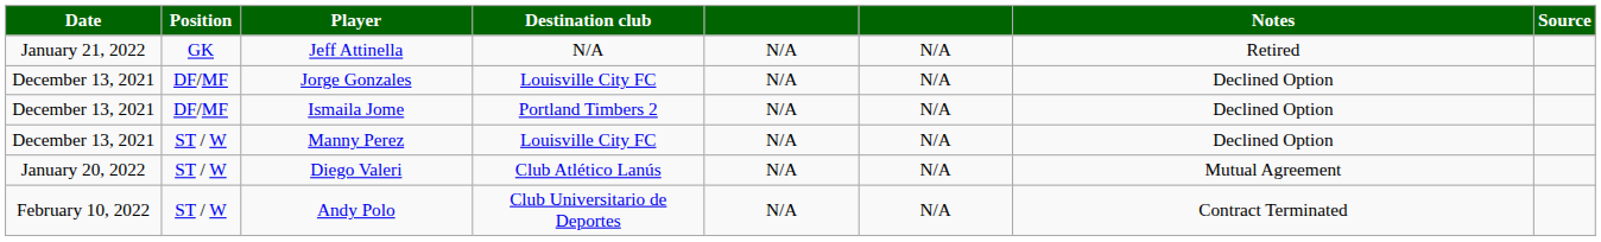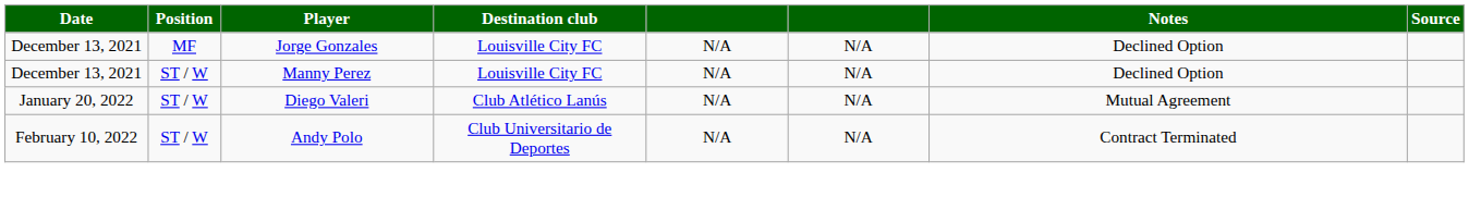- row: January 21, 2022 | GK | Jeff Attinella | N/A | N/A | N/A | Retired
Jorge Gonzales | Position: DF/MF -> MF
- row: December 13, 2021 | DF/MF | Ismaila Jome | Portland Timbers 2 | N/A | N/A | Declined Option
